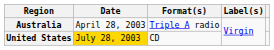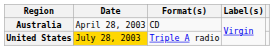Australia | Format(s): Triple A radio -> CD
United States | Format(s): CD -> Triple A radio
